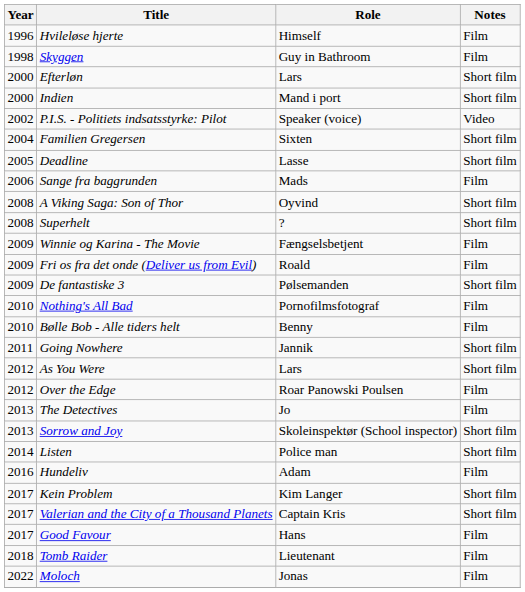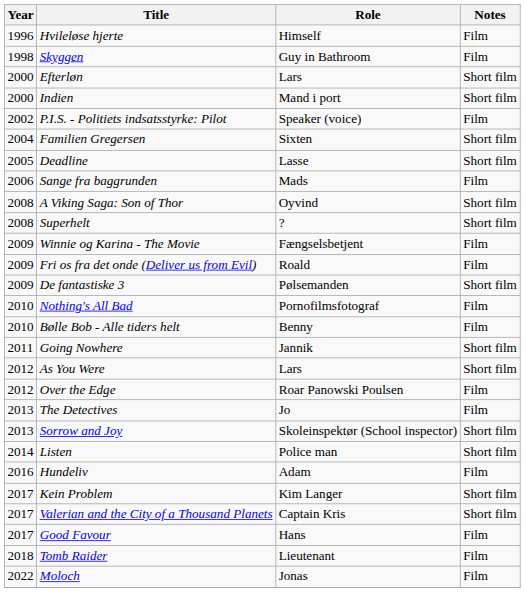P.I.S. - Politiets indsatsstyrke: Pilot | Notes: Video -> Film
